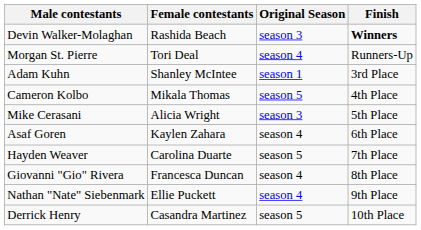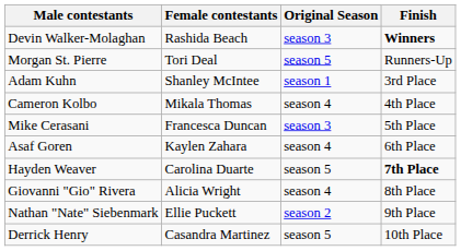Morgan St. Pierre | Original Season: season 4 -> season 5
Cameron Kolbo | Original Season: season 5 -> season 4
Mike Cerasani | Female contestants: Alicia Wright -> Francesca Duncan
Hayden Weaver | Finish: normal -> bold
Giovanni "Gio" Rivera | Female contestants: Francesca Duncan -> Alicia Wright
Nathan "Nate" Siebenmark | Original Season: season 4 -> season 2
